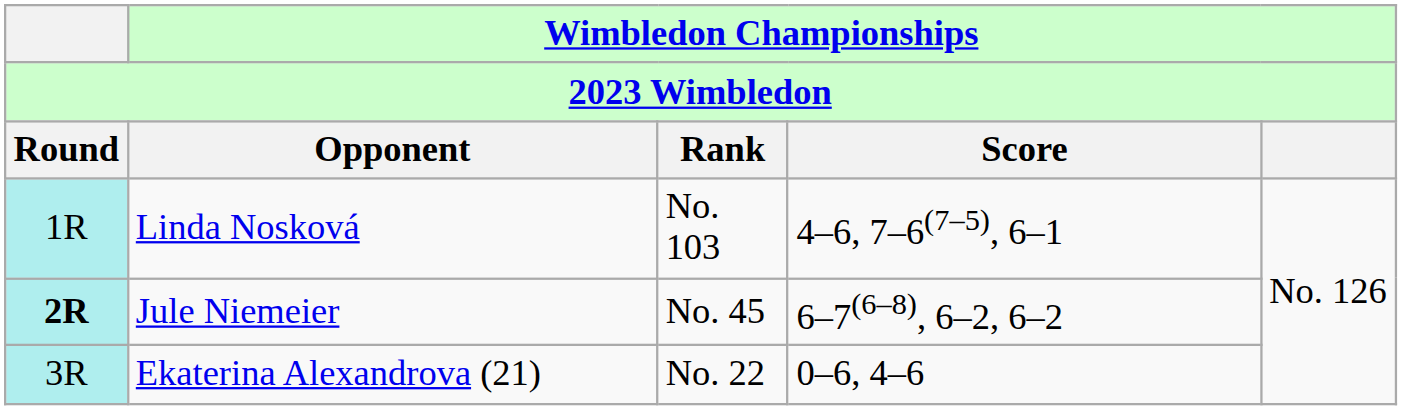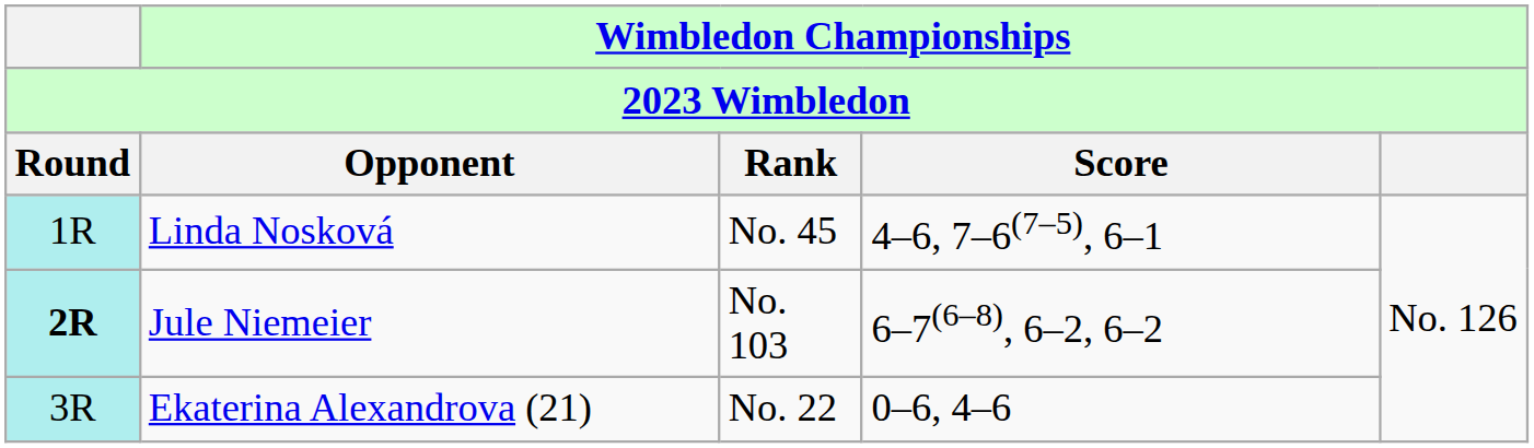Linda Nosková | Wimbledon Championships / Rank: No. 103 -> No. 45
Jule Niemeier | Wimbledon Championships / Rank: No. 45 -> No. 103
